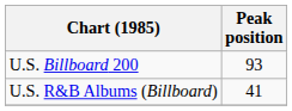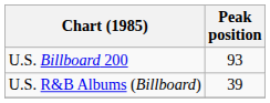U.S. R&B Albums (Billboard) | Peak position: 41 -> 39
